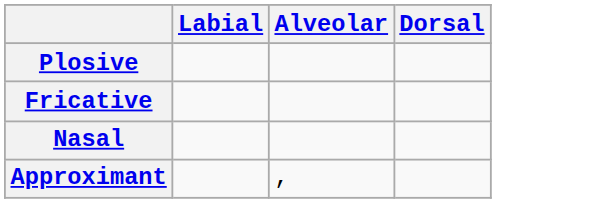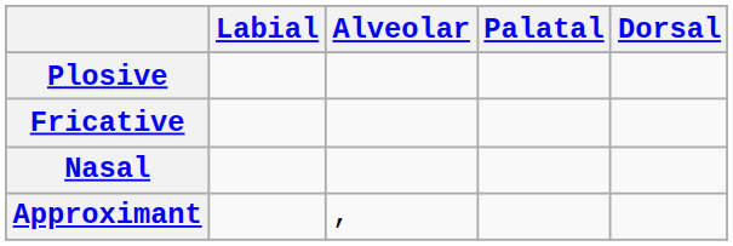+ column: Palatal
